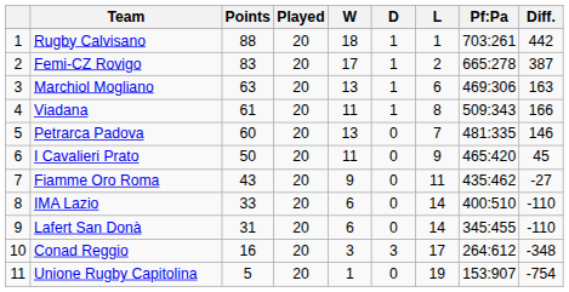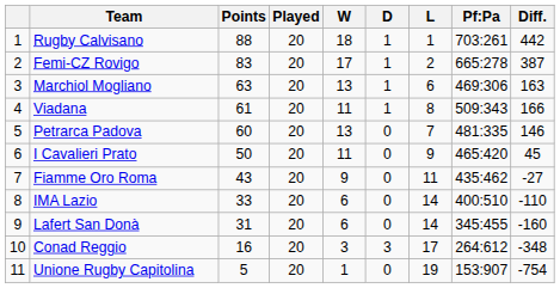Lafert San Donà | Diff.: -110 -> -160
